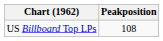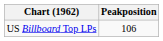US Billboard Top LPs | Peakposition: 108 -> 106
